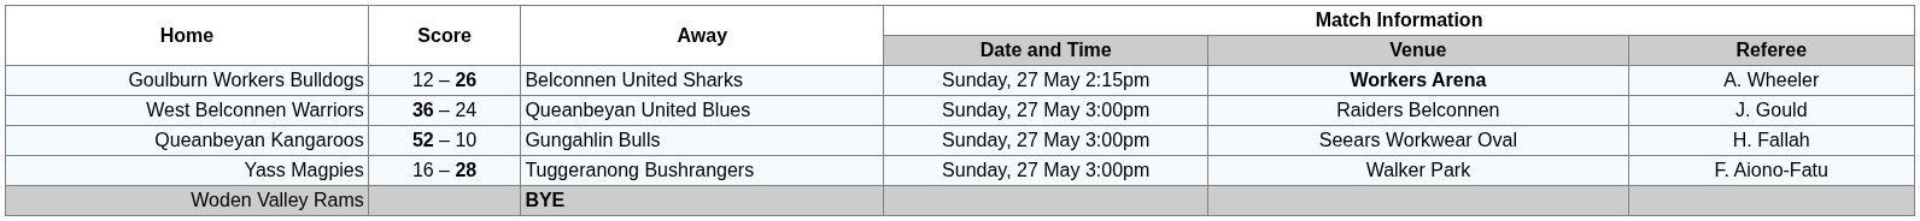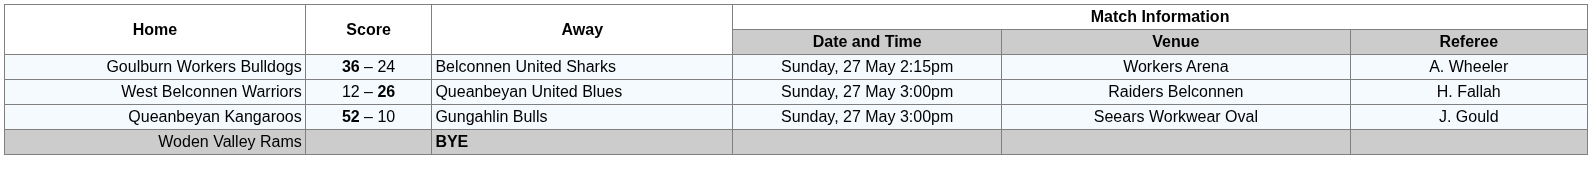Goulburn Workers Bulldogs | Score: 12 – 26 -> 36 – 24
Goulburn Workers Bulldogs | Match Information / Venue: bold -> normal
West Belconnen Warriors | Score: 36 – 24 -> 12 – 26
West Belconnen Warriors | Match Information / Referee: J. Gould -> H. Fallah
Queanbeyan Kangaroos | Match Information / Referee: H. Fallah -> J. Gould
- row: Yass Magpies | 16 – 28 | Tuggeranong Bushrangers | Sunday, 27 May 3:00pm | Walker Park | F. Aiono-Fatu
